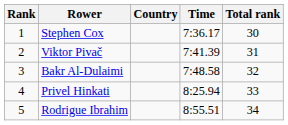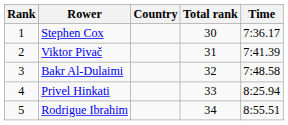columns swapped: Time <-> Total rank
